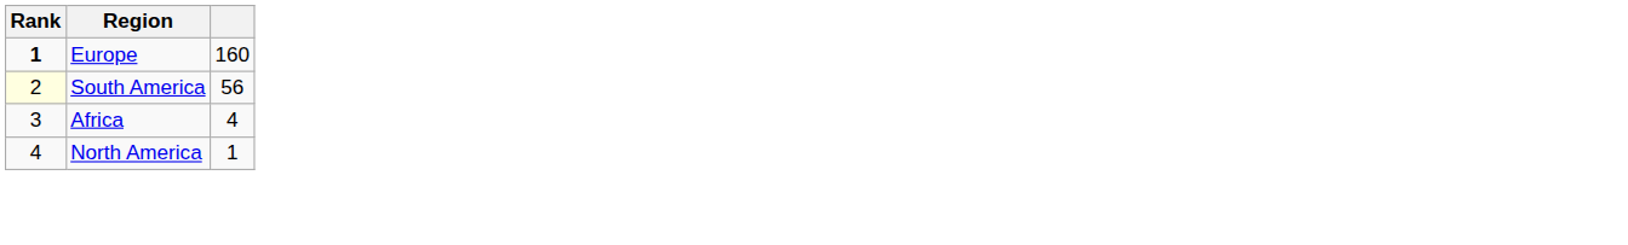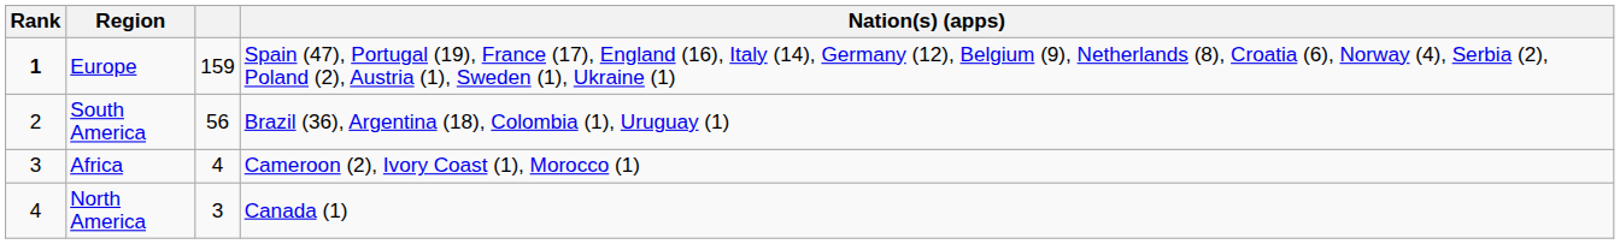+ column: Nation(s) (apps) | Spain (47), Portugal (19), France (17), England (16), Italy (14), Germany (12), Belgium (9), Netherlands (8), Croatia (6), Norway (4), Serbia (2), Poland (2), Austria (1), Sweden (1), Ukraine (1) | Brazil (36), Argentina (18), Colombia (1), Uruguay (1) | Cameroon (2), Ivory Coast (1), Morocco (1) | Canada (1)
Europe | column 3: 160 -> 159
South America | Rank: lightyellow background -> no background
North America | column 3: 1 -> 3
